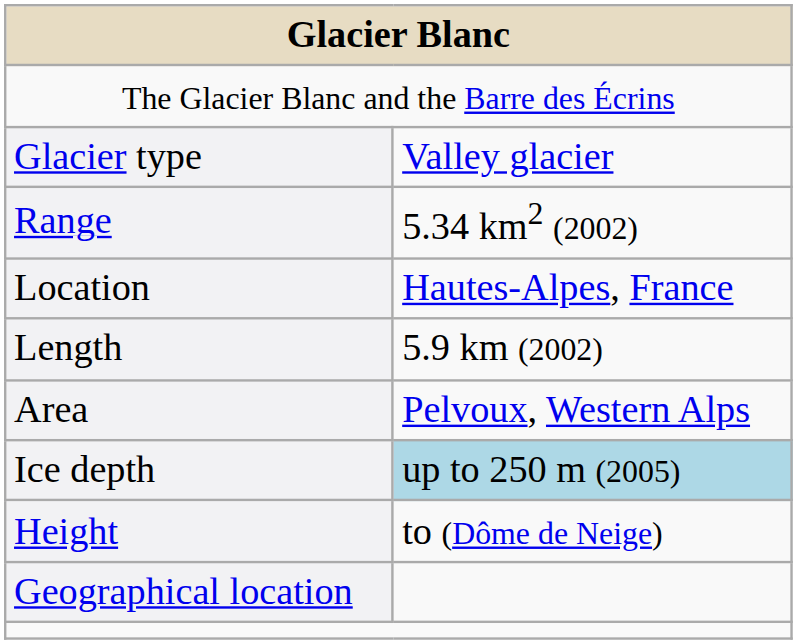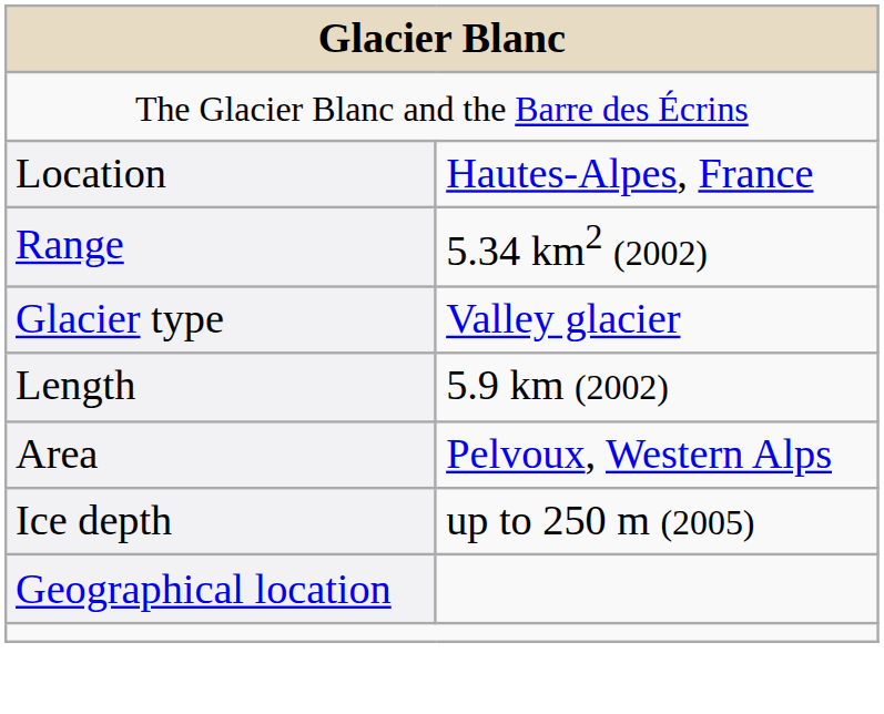rows swapped: Location <-> Glacier type
Ice depth | column 2: lightblue background -> no background
- row: Height | to (Dôme de Neige)
